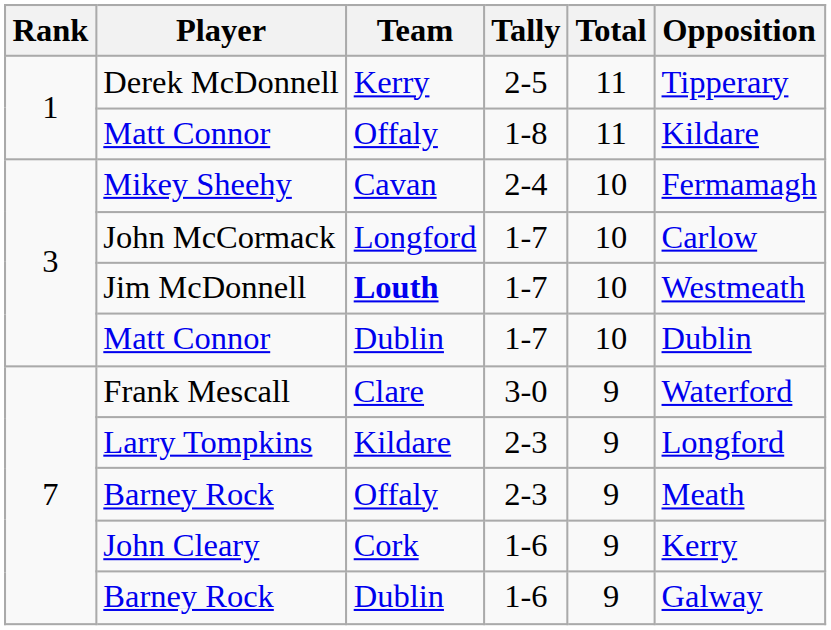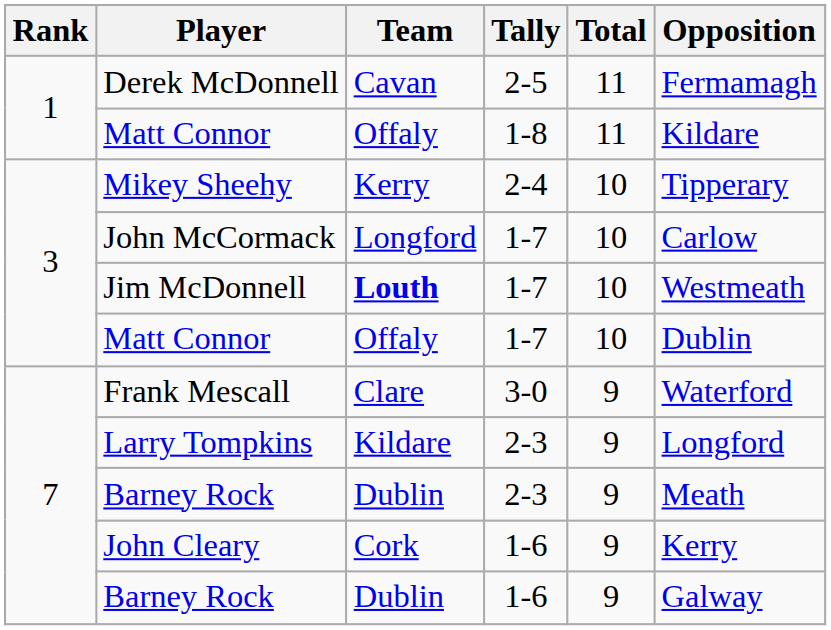Derek McDonnell | Team: Kerry -> Cavan
Derek McDonnell | Opposition: Tipperary -> Fermamagh
Mikey Sheehy | Team: Cavan -> Kerry
Mikey Sheehy | Opposition: Fermamagh -> Tipperary
Matt Connor / 1-7 | Team: Dublin -> Offaly
Barney Rock / 2-3 | Team: Offaly -> Dublin
